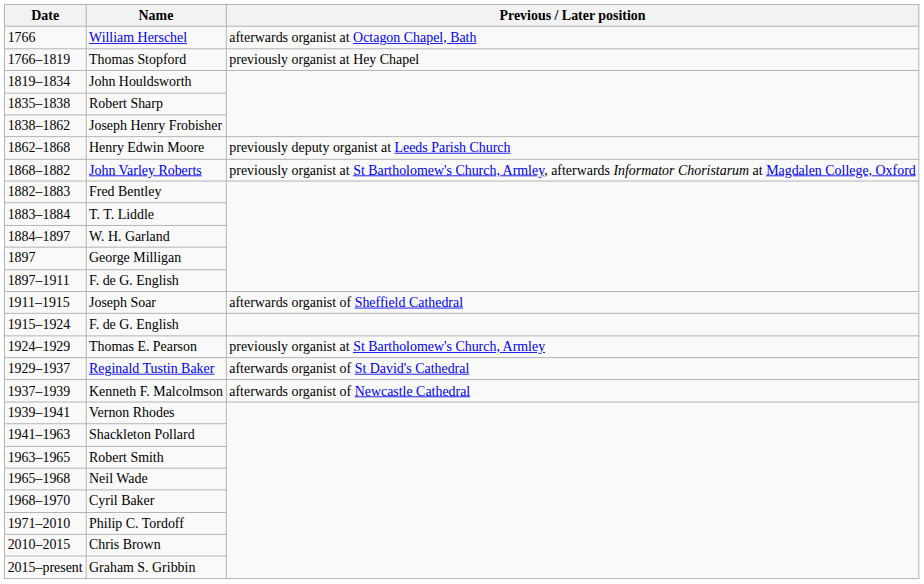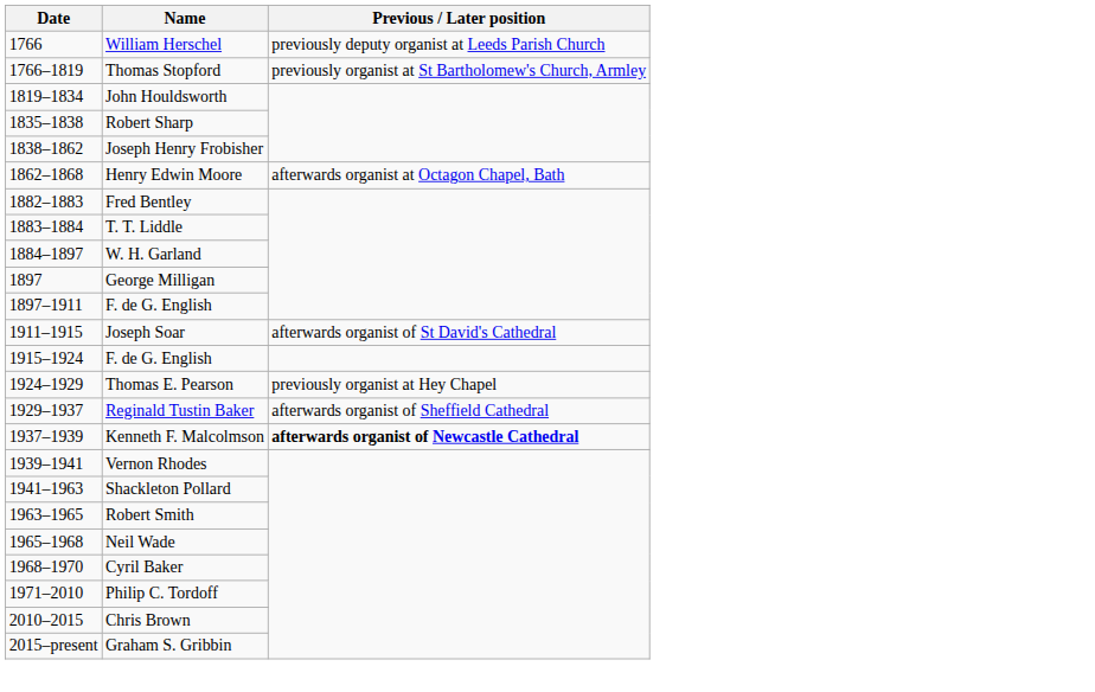William Herschel | Previous / Later position: afterwards organist at Octagon Chapel, Bath -> previously deputy organist at Leeds Parish Church
Thomas Stopford | Previous / Later position: previously organist at Hey Chapel -> previously organist at St Bartholomew's Church, Armley
Henry Edwin Moore | Previous / Later position: previously deputy organist at Leeds Parish Church -> afterwards organist at Octagon Chapel, Bath
- row: 1868–1882 | John Varley Roberts | previously organist at St Bartholomew's Church, Armley, afterwards Informator Choristarum at Magdalen College, Oxford
Joseph Soar | Previous / Later position: afterwards organist of Sheffield Cathedral -> afterwards organist of St David's Cathedral
Thomas E. Pearson | Previous / Later position: previously organist at St Bartholomew's Church, Armley -> previously organist at Hey Chapel
Reginald Tustin Baker | Previous / Later position: afterwards organist of St David's Cathedral -> afterwards organist of Sheffield Cathedral
Kenneth F. Malcolmson | Previous / Later position: normal -> bold
